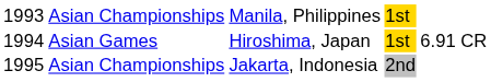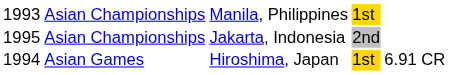rows swapped: Asian Games <-> Asian Championships / Jakarta, Indonesia
